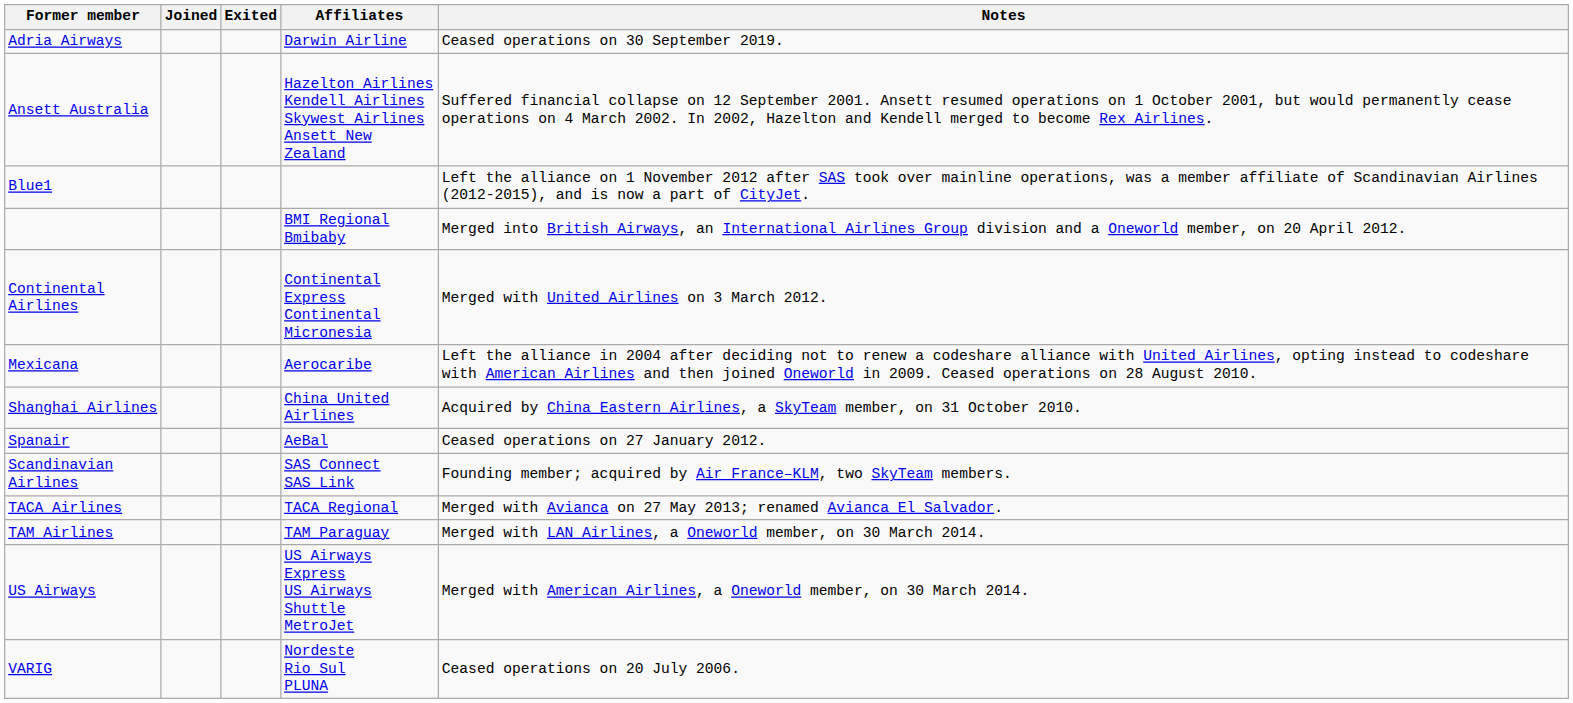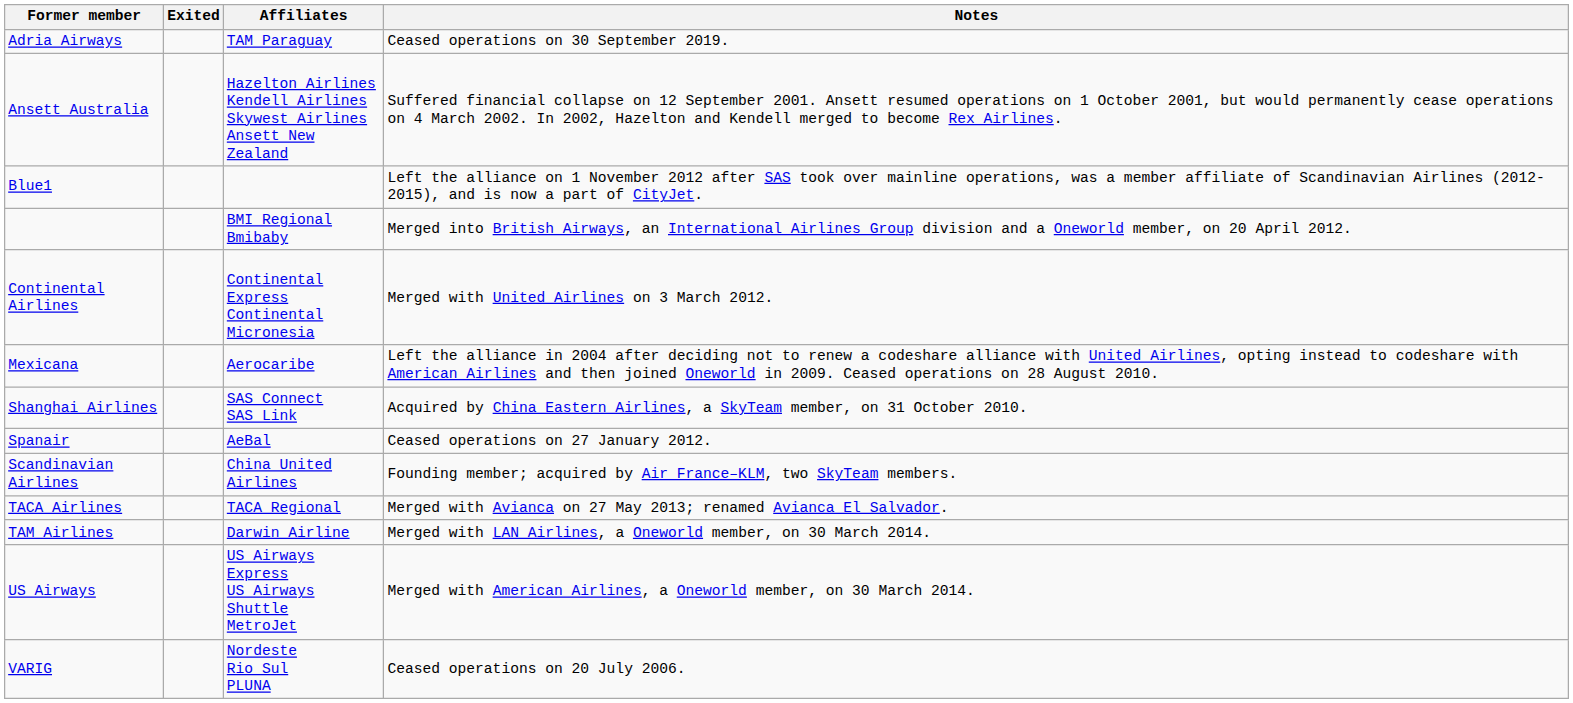- column: Joined
Adria Airways | Affiliates: Darwin Airline -> TAM Paraguay
Shanghai Airlines | Affiliates: China United Airlines -> SAS Connect SAS Link
Scandinavian Airlines | Affiliates: SAS Connect SAS Link -> China United Airlines
TAM Airlines | Affiliates: TAM Paraguay -> Darwin Airline
